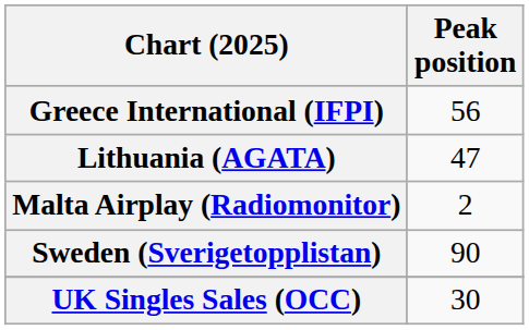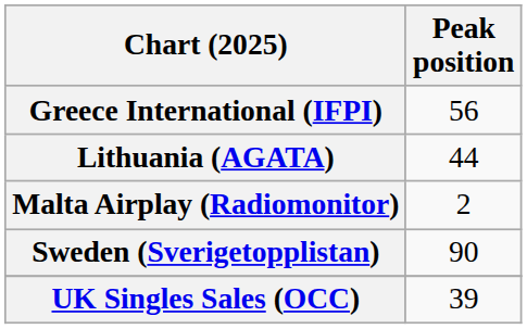Lithuania (AGATA) | Peak position: 47 -> 44
UK Singles Sales (OCC) | Peak position: 30 -> 39
